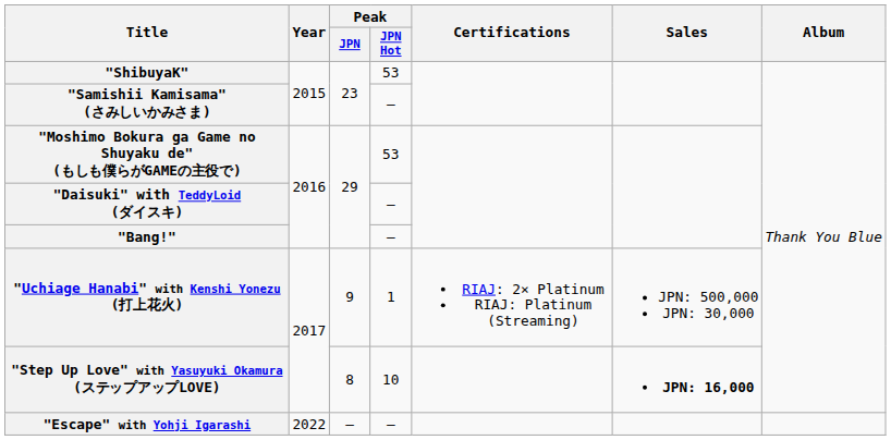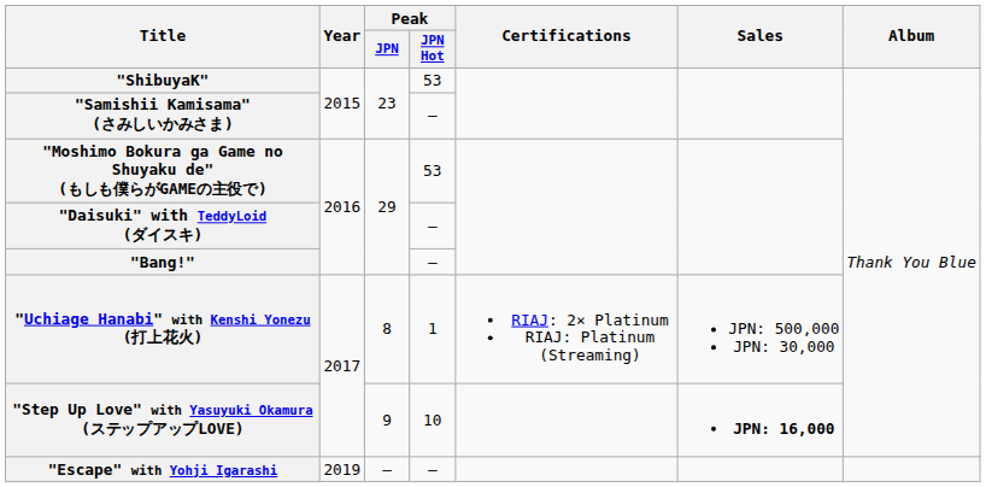"Uchiage Hanabi" with Kenshi Yonezu (打上花火) | Peak / JPN: 9 -> 8
"Step Up Love" with Yasuyuki Okamura (ステップアップLOVE) | Peak / JPN: 8 -> 9
"Escape" with Yohji Igarashi | Year: 2022 -> 2019
